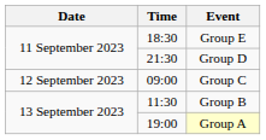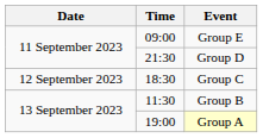Group E | Time: 18:30 -> 09:00
Group C | Time: 09:00 -> 18:30
